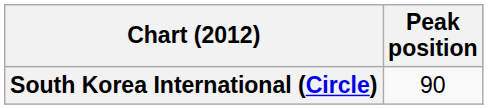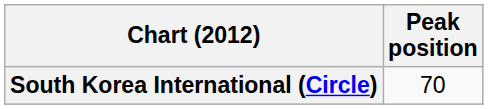South Korea International (Circle) | Peak position: 90 -> 70
